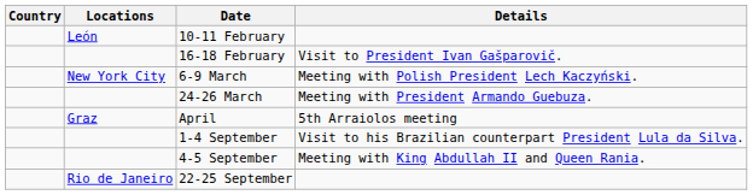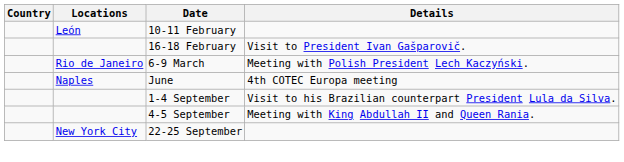6-9 March | Locations: New York City -> Rio de Janeiro
- row: 24-26 March | Meeting with President Armando Guebuza.
- row: Graz | April | 5th Arraiolos meeting
+ row: Naples | June | 4th COTEC Europa meeting
22-25 September | Locations: Rio de Janeiro -> New York City
